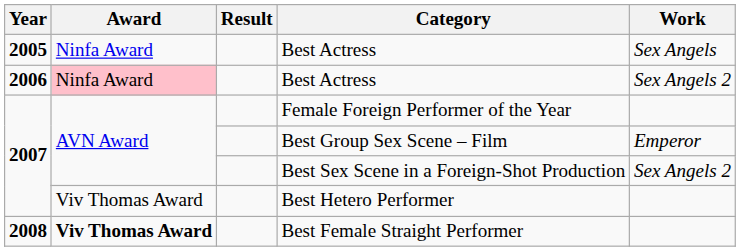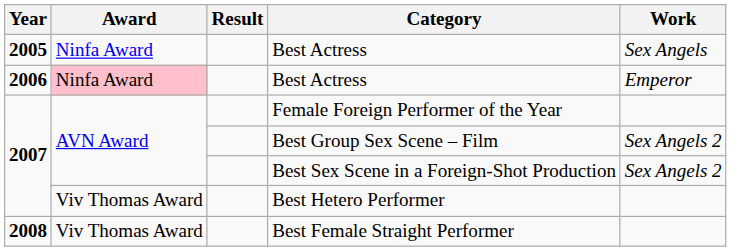2006 / Best Actress | Work: Sex Angels 2 -> Emperor
Best Group Sex Scene – Film | Work: Emperor -> Sex Angels 2
Best Female Straight Performer | Award: bold -> normal
